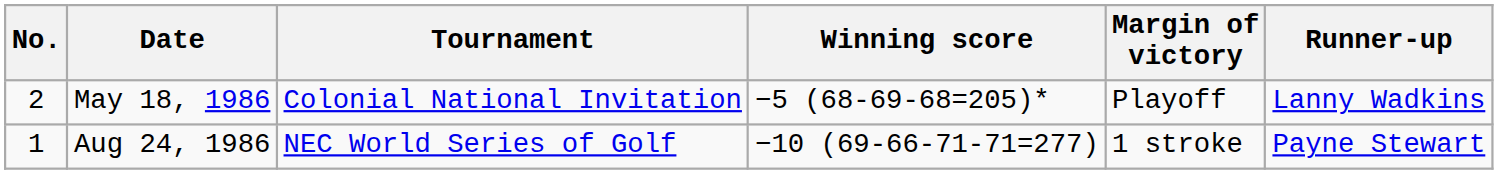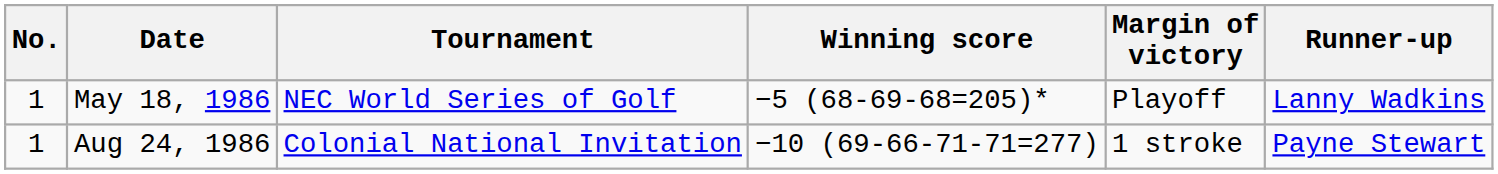May 18, 1986 | No.: 2 -> 1
May 18, 1986 | Tournament: Colonial National Invitation -> NEC World Series of Golf
Aug 24, 1986 | Tournament: NEC World Series of Golf -> Colonial National Invitation
